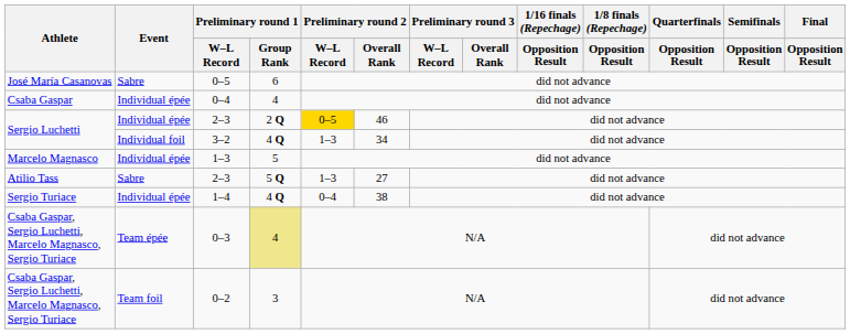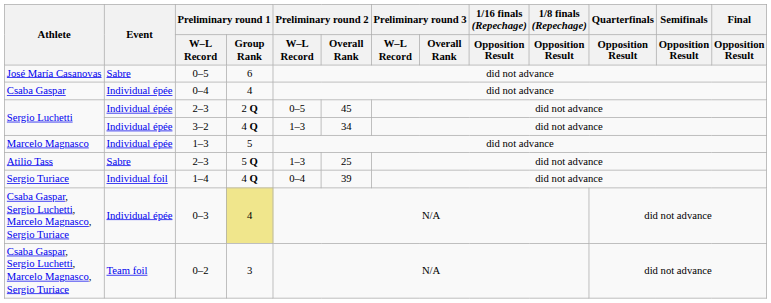Sergio Luchetti / 2–3 | Preliminary round 2 / W–L Record: gold background -> no background
Sergio Luchetti / 2–3 | Preliminary round 2 / Overall Rank: 46 -> 45
3–2 | Event: Individual foil -> Individual épée
Atilio Tass / 2–3 | Preliminary round 2 / Overall Rank: 27 -> 25
1–4 | Event: Individual épée -> Individual foil
1–4 | Preliminary round 2 / Overall Rank: 38 -> 39
0–3 | Event: Team épée -> Individual épée
